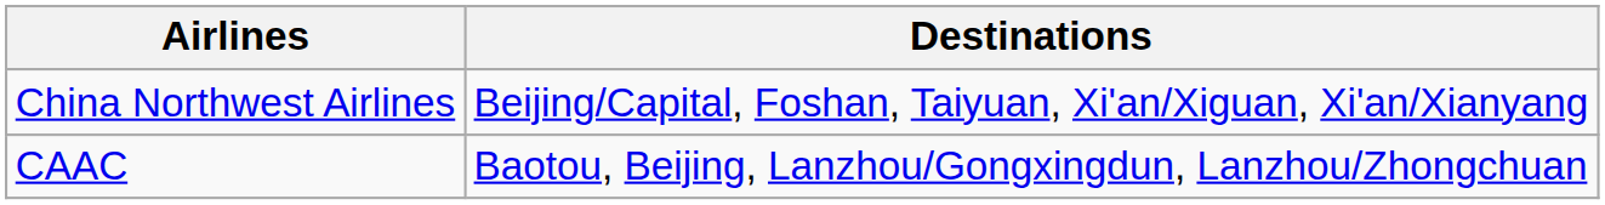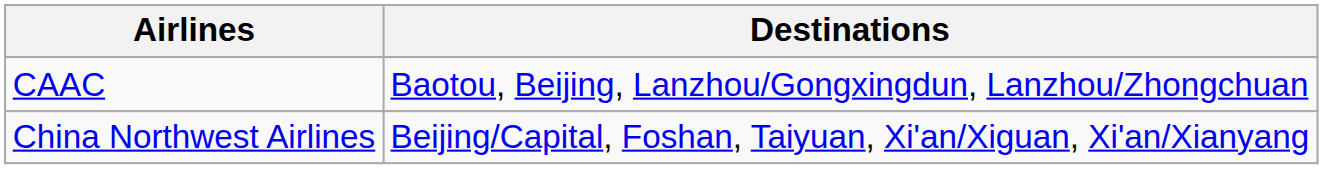rows swapped: CAAC <-> China Northwest Airlines
